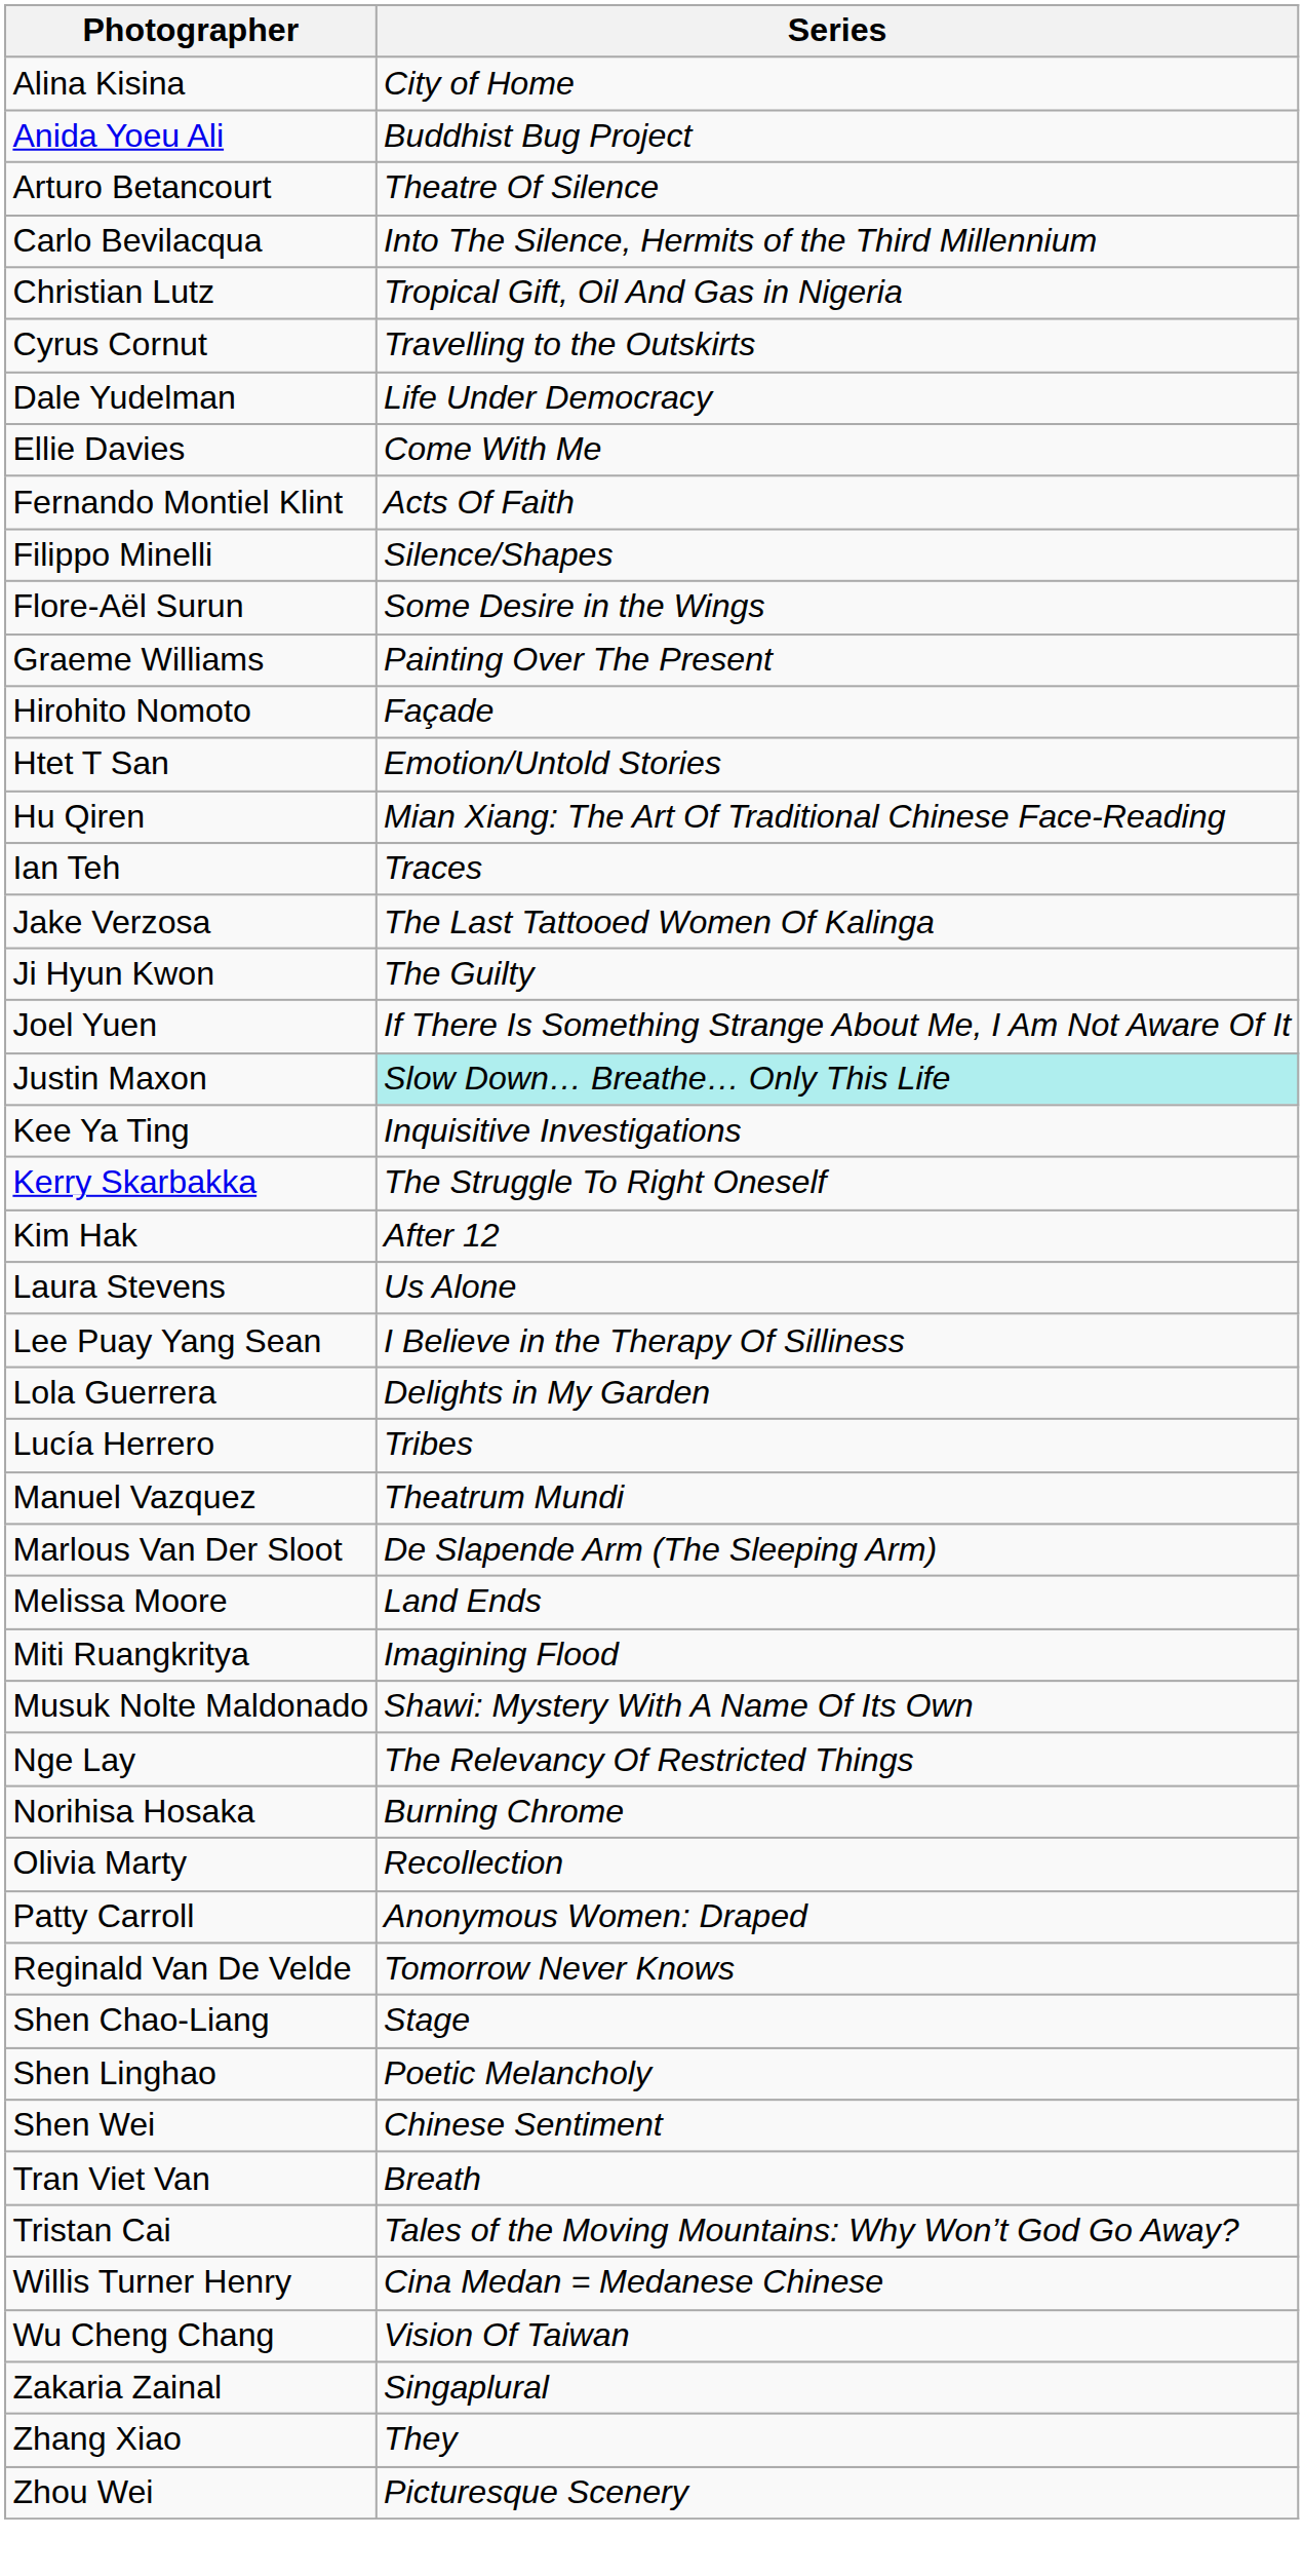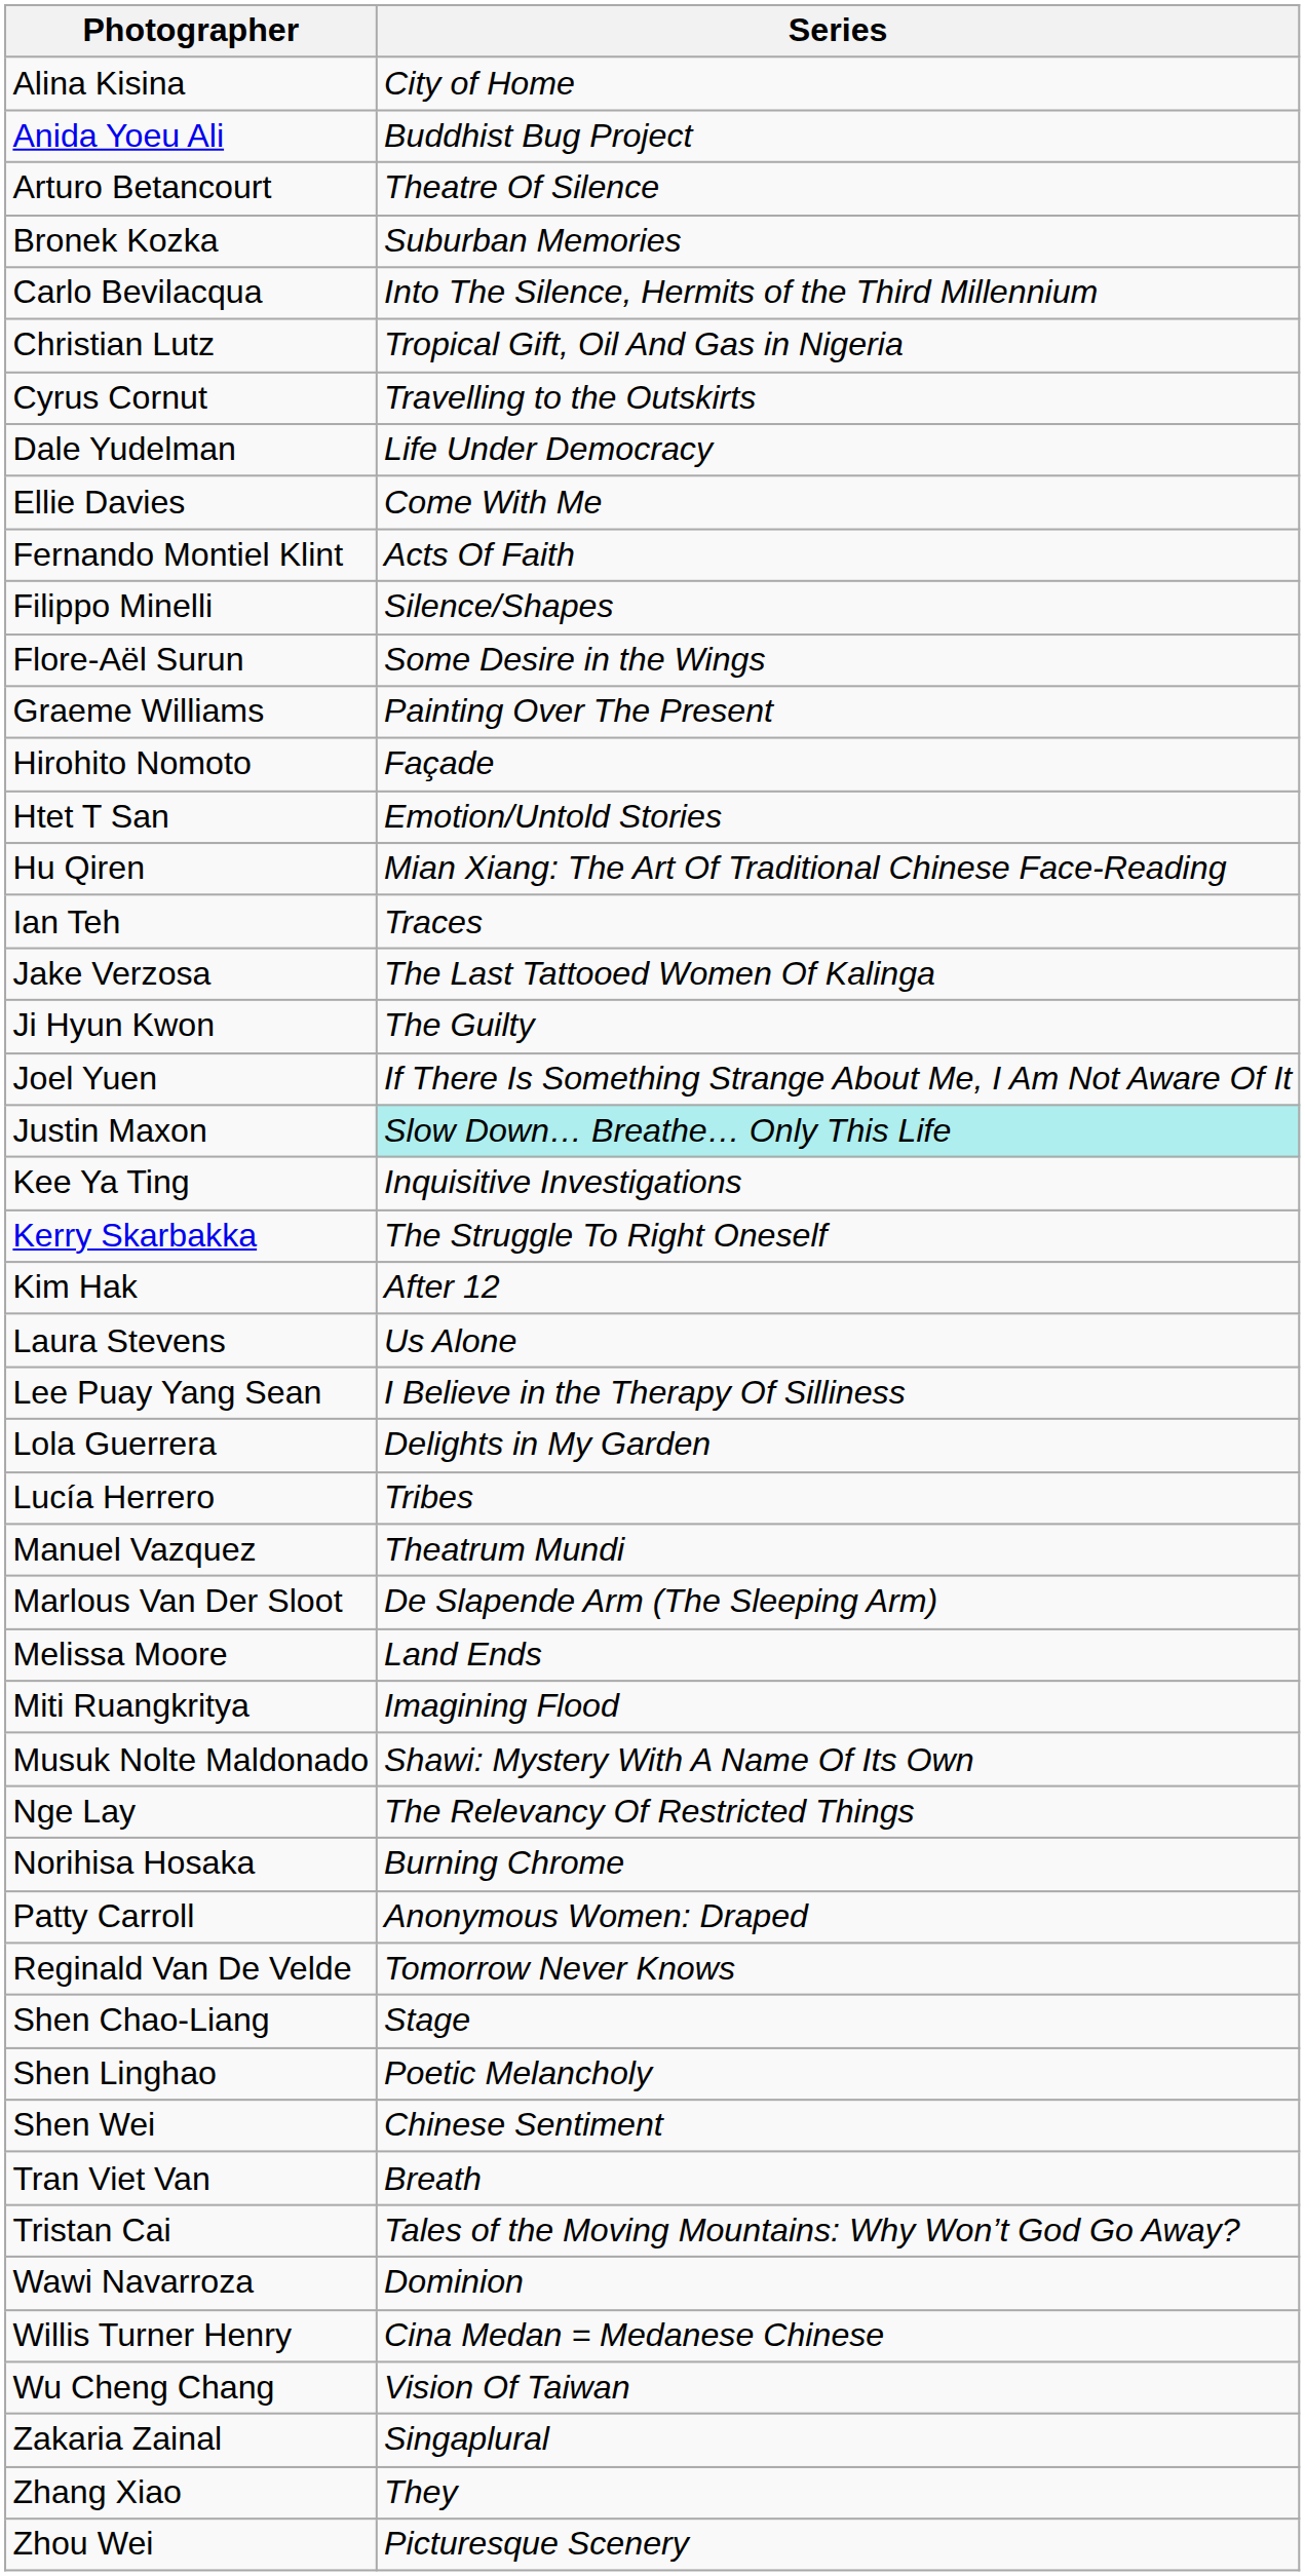+ row: Bronek Kozka | Suburban Memories
- row: Olivia Marty | Recollection
+ row: Wawi Navarroza | Dominion
